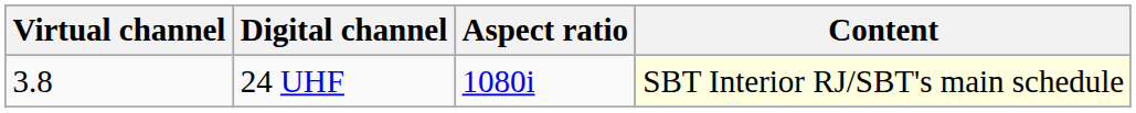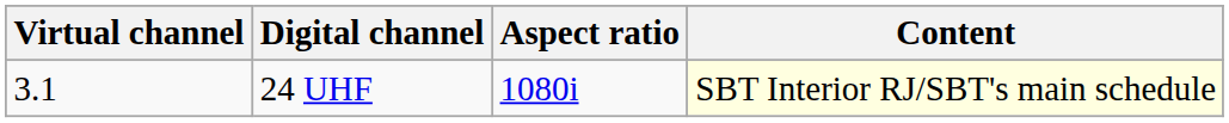24 UHF | Virtual channel: 3.8 -> 3.1
